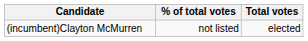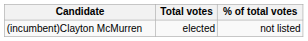columns swapped: Total votes <-> % of total votes
